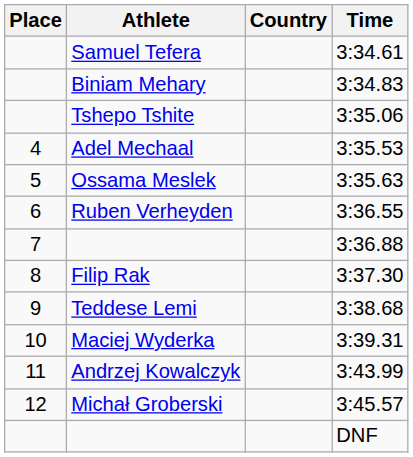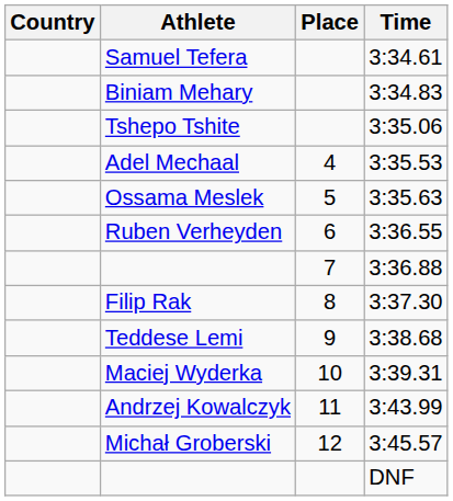columns swapped: Place <-> Country
